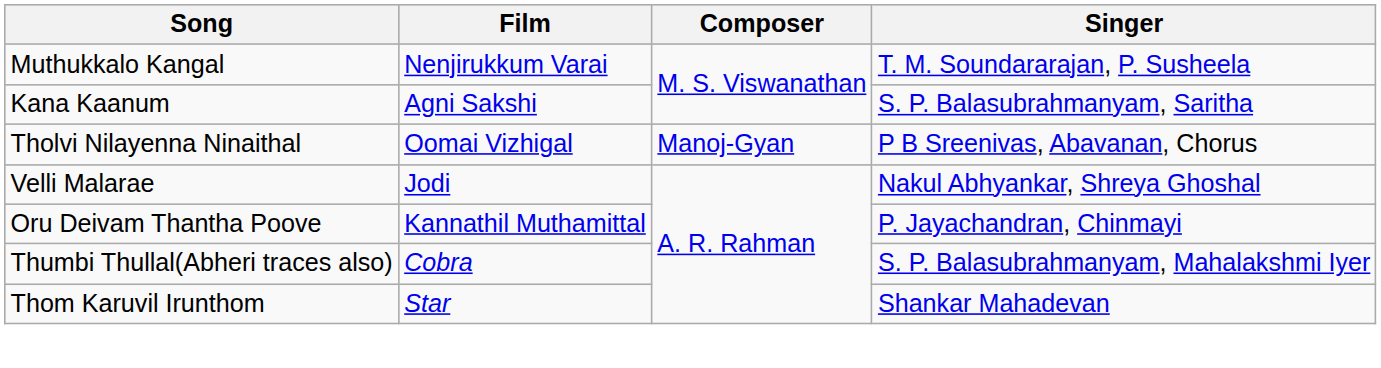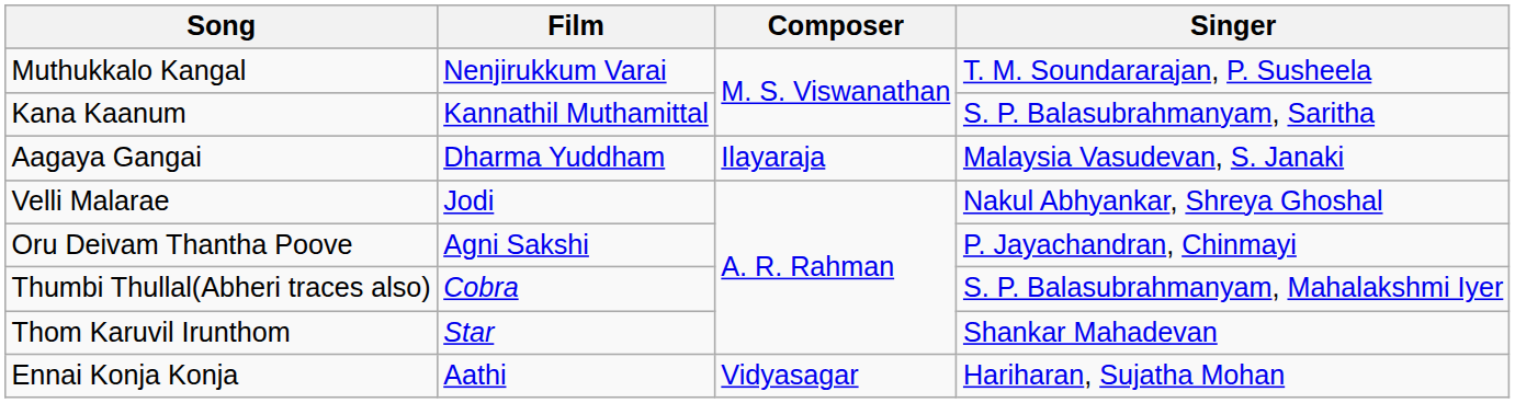Kana Kaanum | Film: Agni Sakshi -> Kannathil Muthamittal
+ row: Aagaya Gangai | Dharma Yuddham | Ilayaraja | Malaysia Vasudevan, S. Janaki
- row: Tholvi Nilayenna Ninaithal | Oomai Vizhigal | Manoj-Gyan | P B Sreenivas, Abavanan, Chorus
Oru Deivam Thantha Poove | Film: Kannathil Muthamittal -> Agni Sakshi
+ row: Ennai Konja Konja | Aathi | Vidyasagar | Hariharan, Sujatha Mohan
